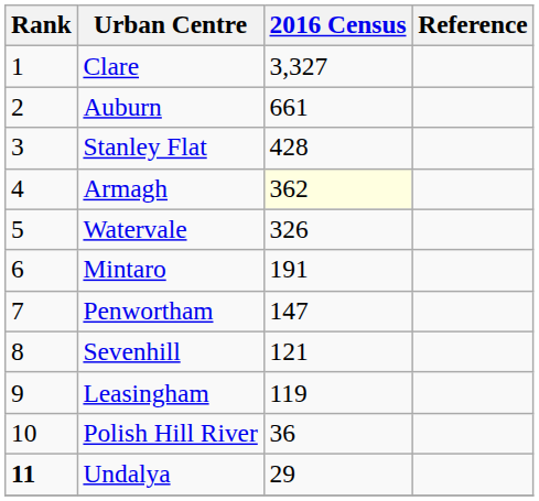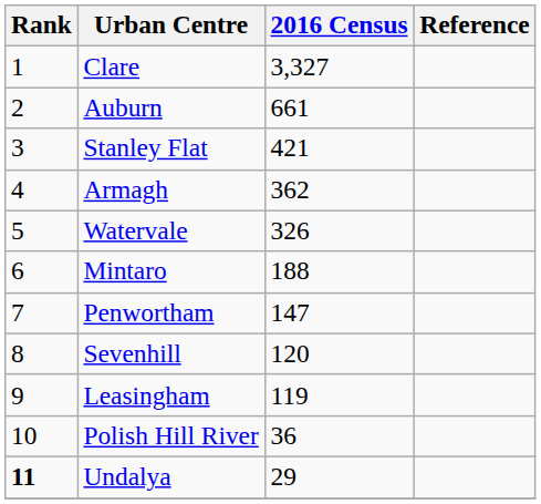Stanley Flat | 2016 Census: 428 -> 421
Armagh | 2016 Census: lightyellow background -> no background
Mintaro | 2016 Census: 191 -> 188
Sevenhill | 2016 Census: 121 -> 120
